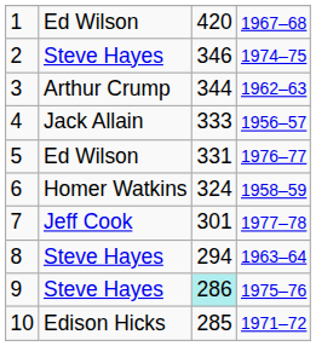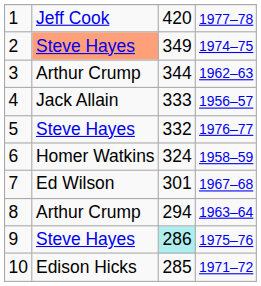1 | column 2: Ed Wilson -> Jeff Cook
1 | column 4: 1967–68 -> 1977–78
2 | column 2: no background -> lightsalmon background
2 | column 3: 346 -> 349
5 | column 2: Ed Wilson -> Steve Hayes
5 | column 3: 331 -> 332
7 | column 2: Jeff Cook -> Ed Wilson
7 | column 4: 1977–78 -> 1967–68
8 | column 2: Steve Hayes -> Arthur Crump
